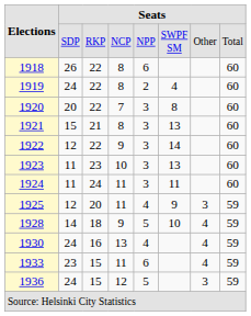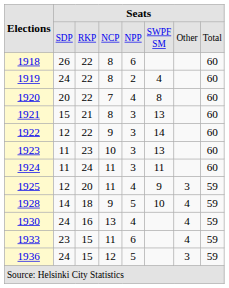1920 | column 5: 3 -> 4
